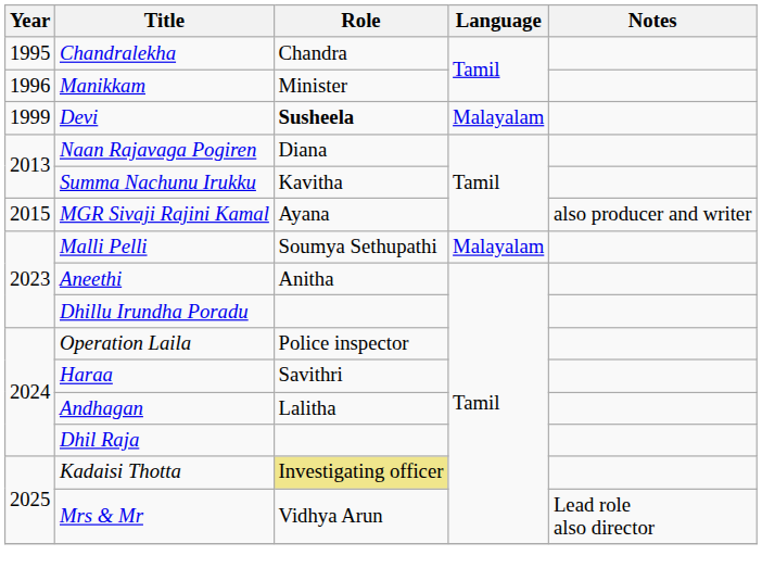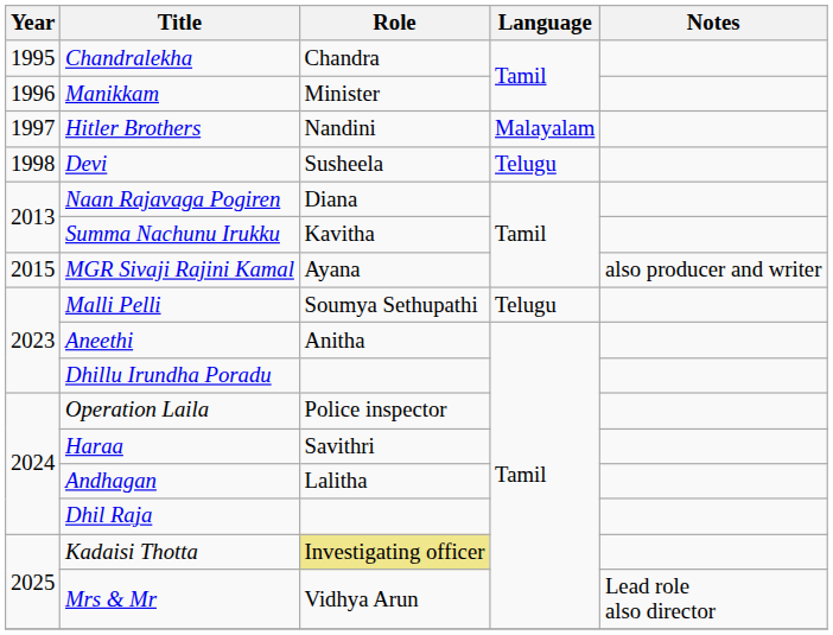+ row: 1997 | Hitler Brothers | Nandini | Malayalam
Devi | Year: 1999 -> 1998
Devi | Role: bold -> normal
Devi | Language: Malayalam -> Telugu
Malli Pelli | Language: Malayalam -> Telugu
